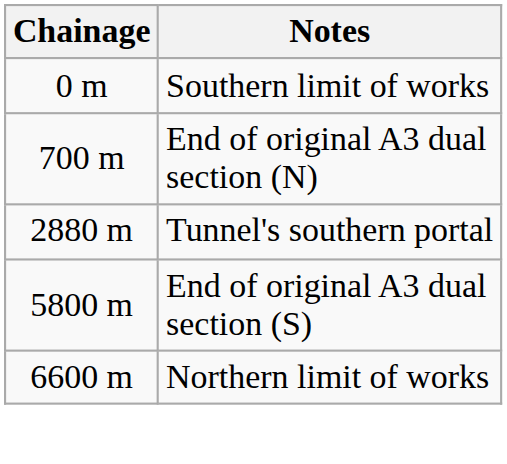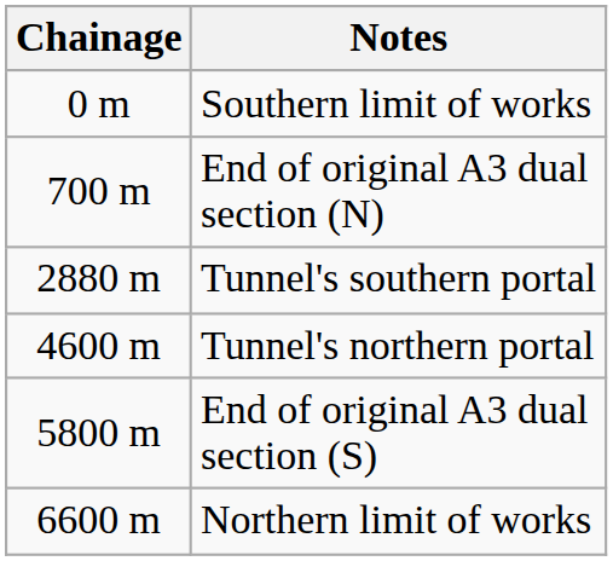+ row: 4600 m | Tunnel's northern portal
